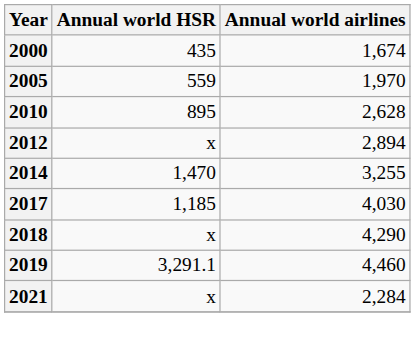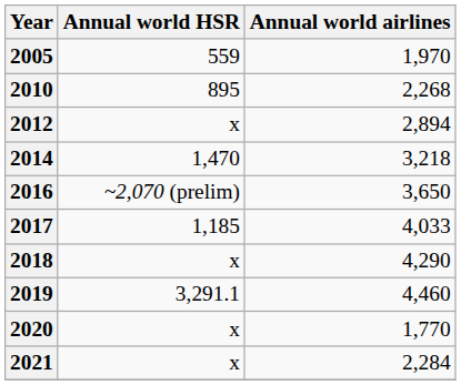- row: 2000 | 435 | 1,674
2010 | Annual world airlines: 2,628 -> 2,268
2014 | Annual world airlines: 3,255 -> 3,218
+ row: 2016 | ~2,070 (prelim) | 3,650
2017 | Annual world airlines: 4,030 -> 4,033
+ row: 2020 | x | 1,770
